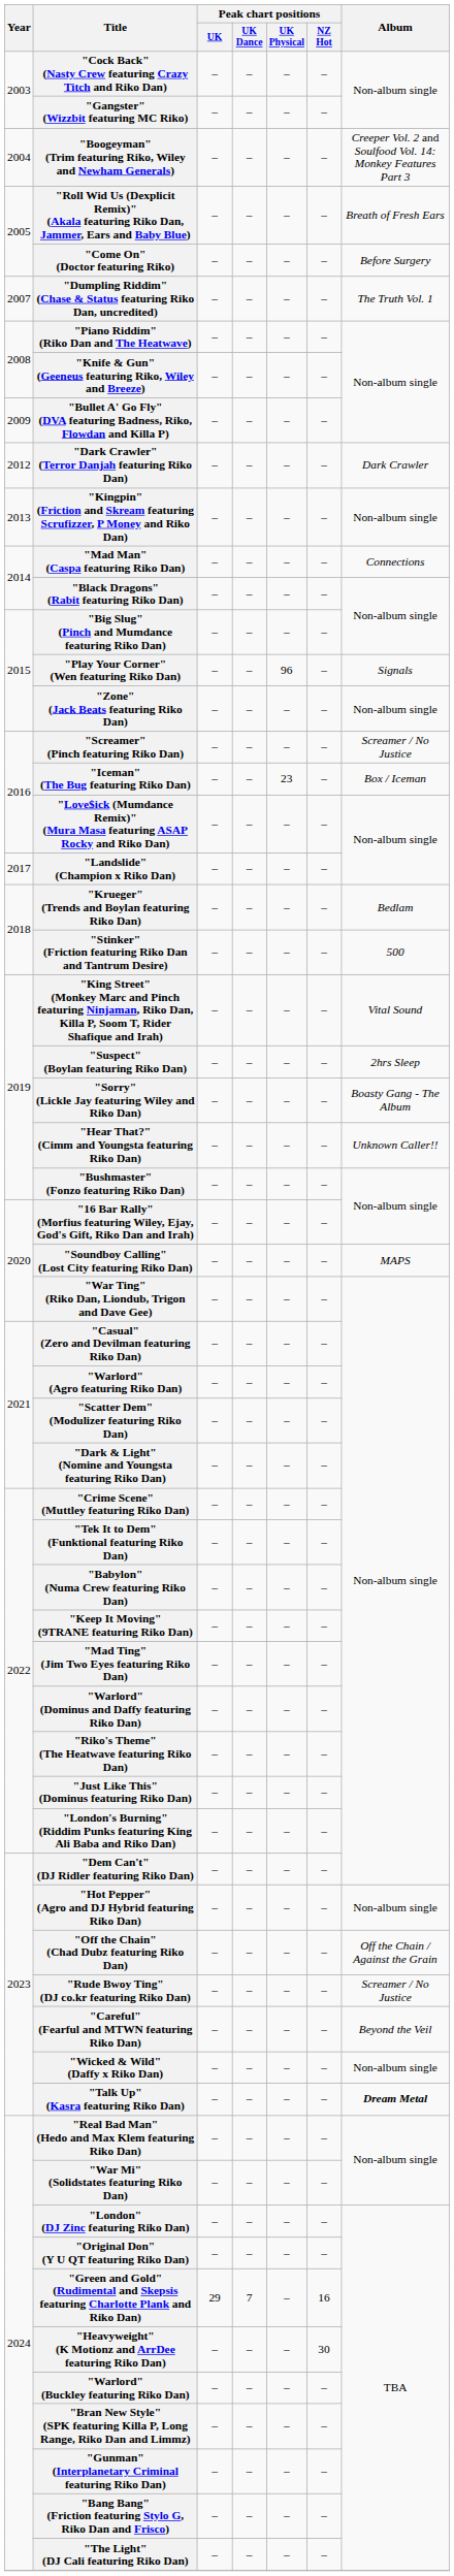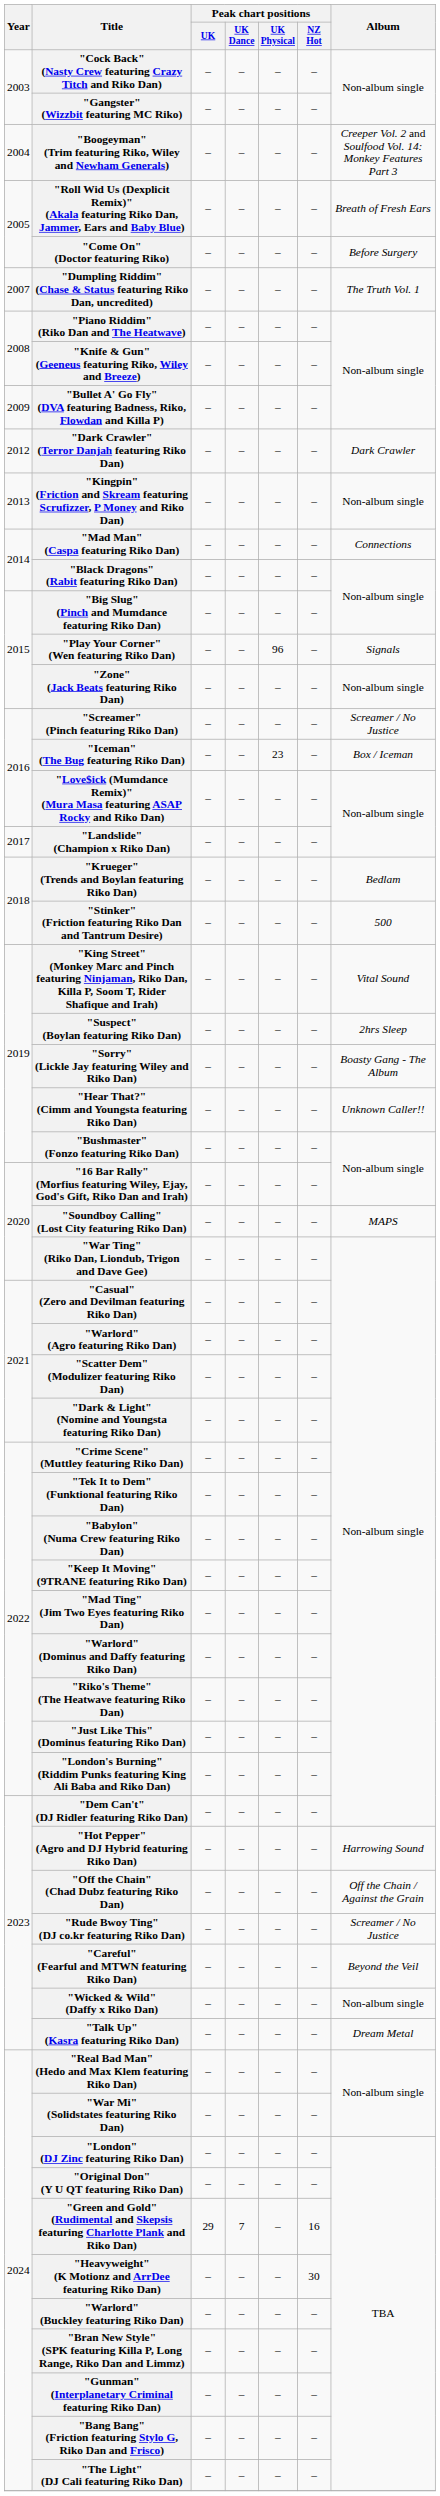"Hot Pepper" (Agro and DJ Hybrid featuring Riko Dan) | Album: Non-album single -> Harrowing Sound
"Talk Up" (Kasra featuring Riko Dan) | Album: bold -> normal
